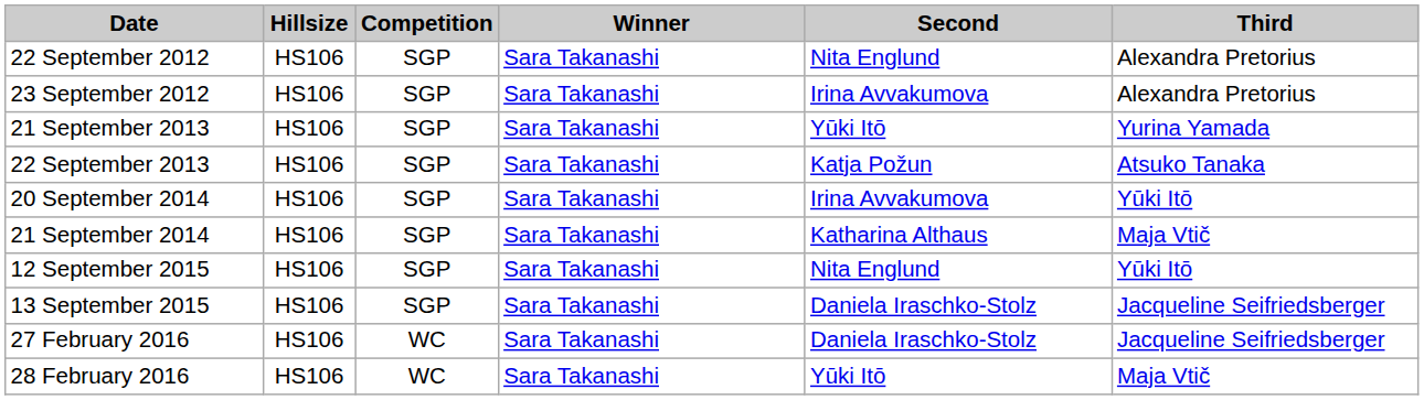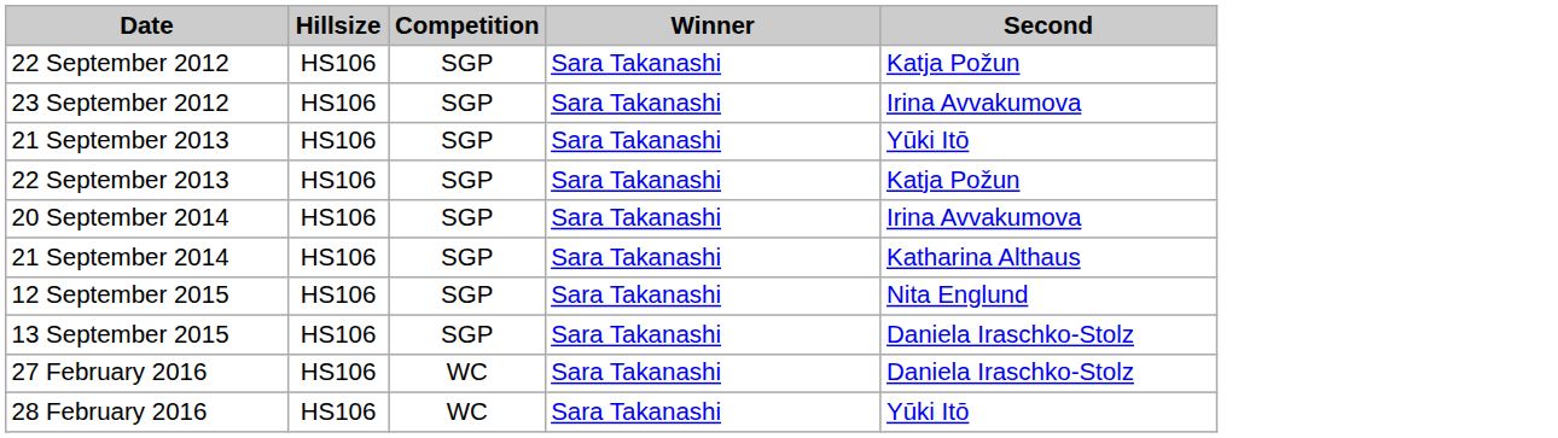- column: Third | Alexandra Pretorius | Alexandra Pretorius | Yurina Yamada | Atsuko Tanaka | Yūki Itō | Maja Vtič | Yūki Itō | Jacqueline Seifriedsberger | Jacqueline Seifriedsberger | Maja Vtič
22 September 2012 | Second: Nita Englund -> Katja Požun
